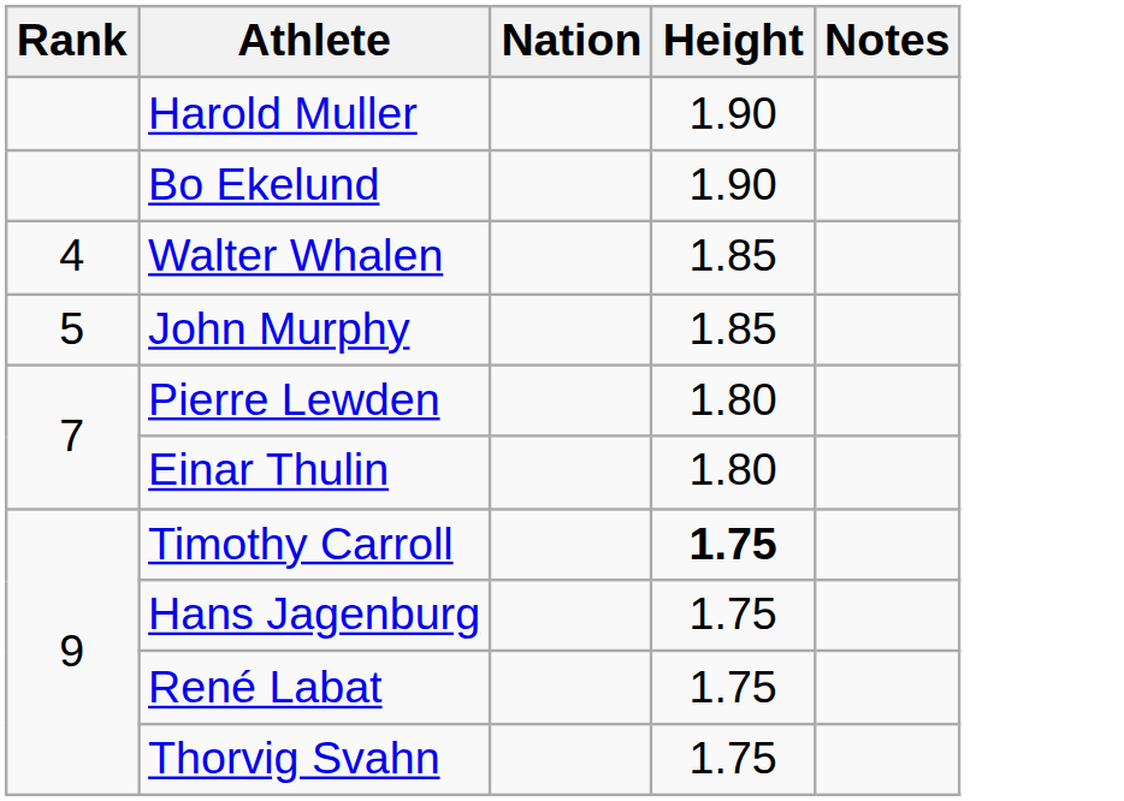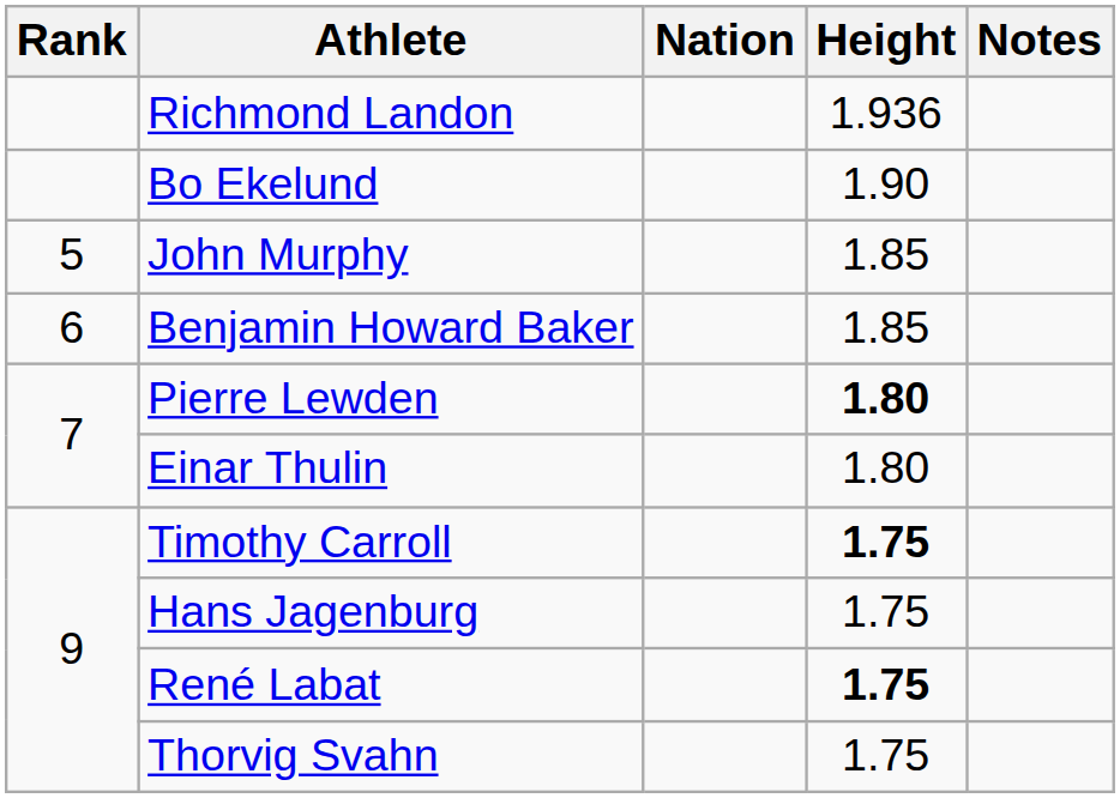+ row: Richmond Landon | 1.936
- row: Harold Muller | 1.90
- row: 4 | Walter Whalen | 1.85
+ row: 6 | Benjamin Howard Baker | 1.85
Pierre Lewden | Height: normal -> bold
René Labat | Height: normal -> bold
